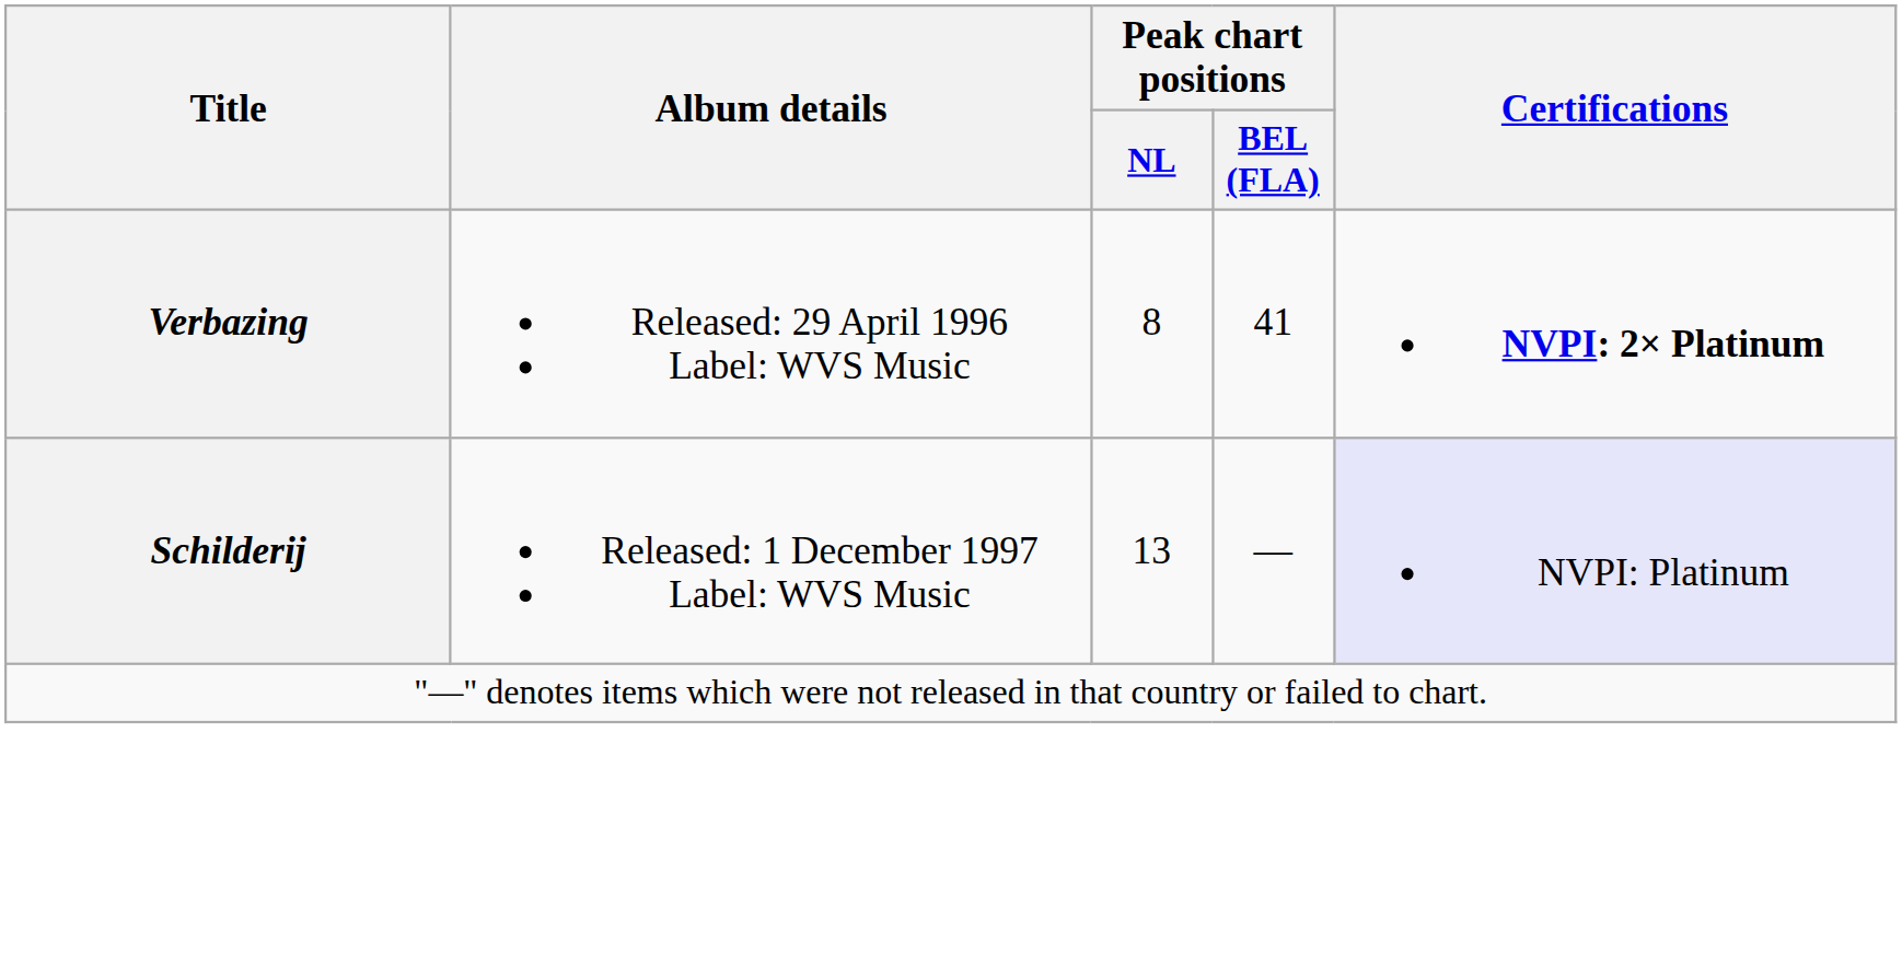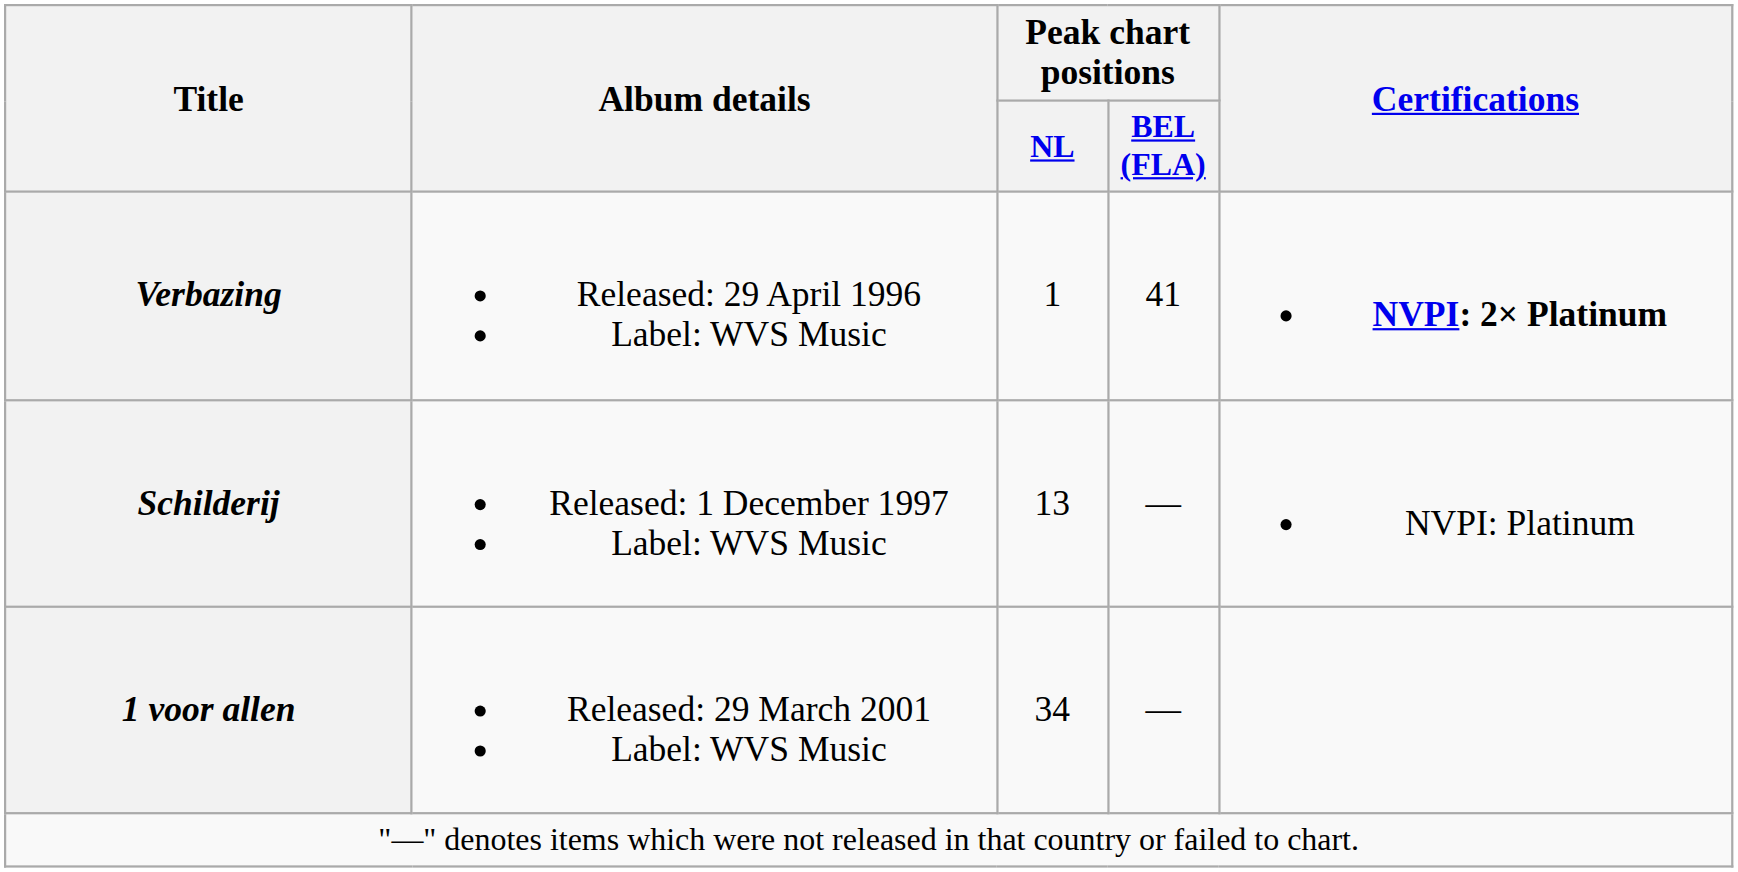Verbazing | Peak chart positions / NL: 8 -> 1
Schilderij | Certifications: lavender background -> no background
+ row: 1 voor allen | Released: 29 March 2001 Label: WVS Music | 34 | —
